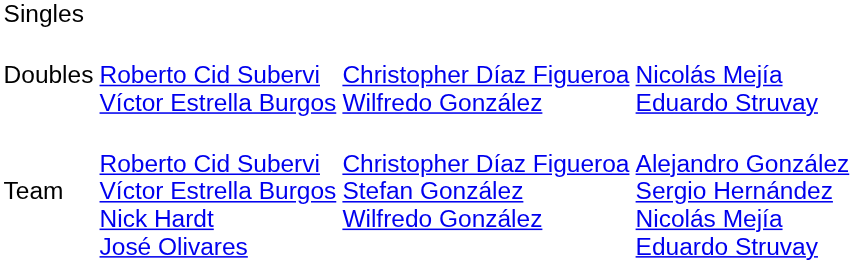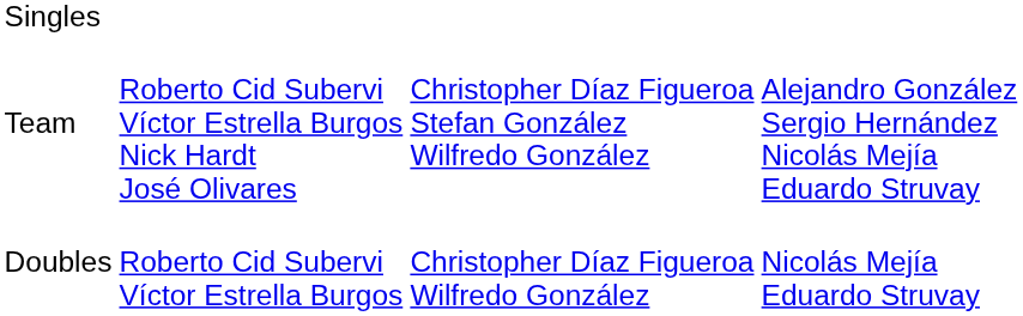rows swapped: Doubles <-> Team
